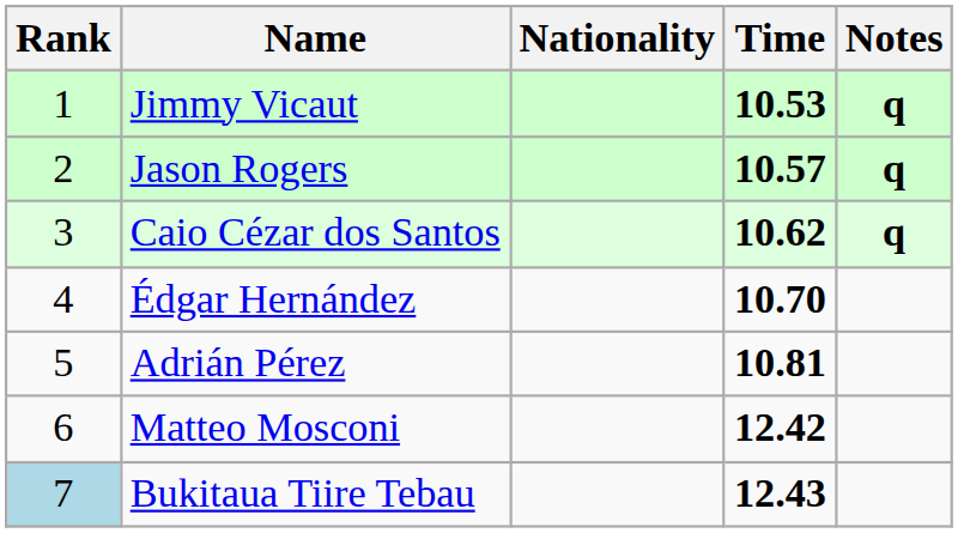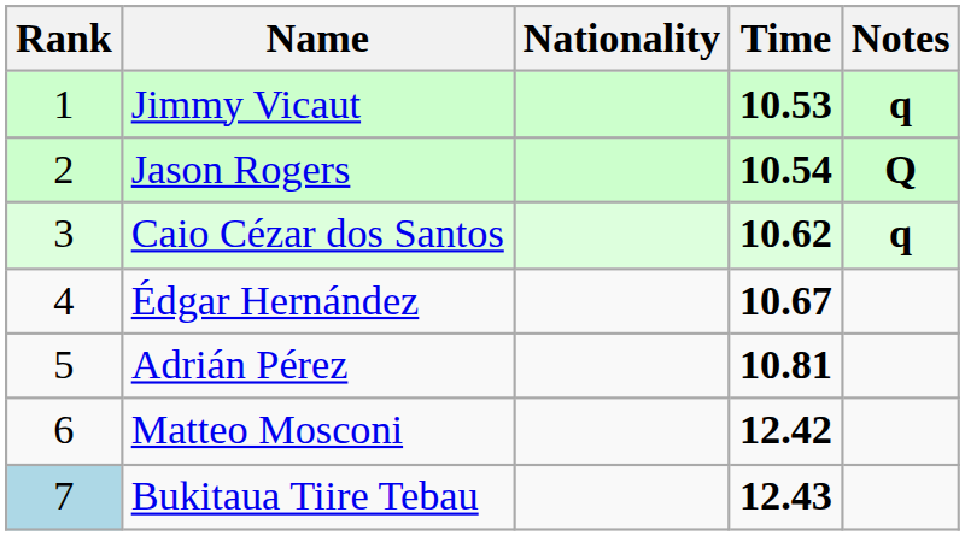Jason Rogers | Time: 10.57 -> 10.54
Jason Rogers | Notes: q -> Q
Édgar Hernández | Time: 10.70 -> 10.67
